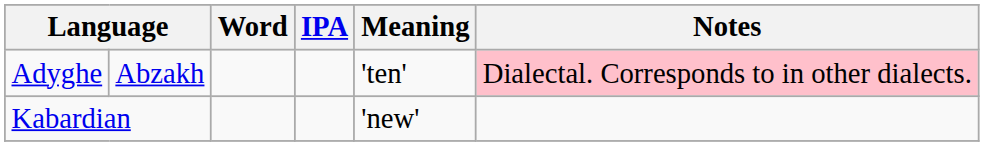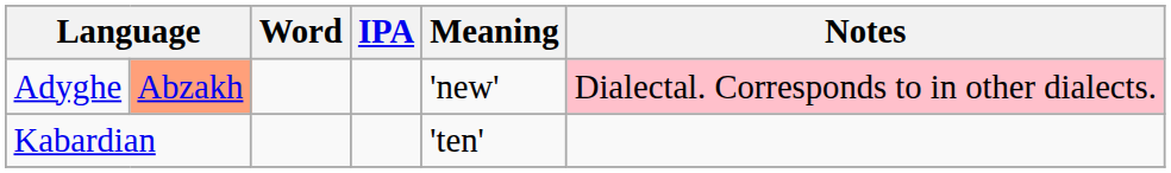Adyghe | column 2: no background -> lightsalmon background
Adyghe | Meaning: 'ten' -> 'new'
Kabardian | Meaning: 'new' -> 'ten'
